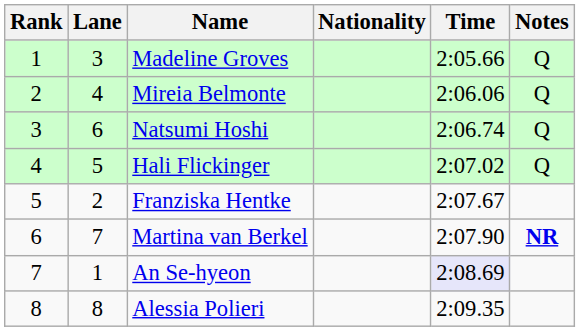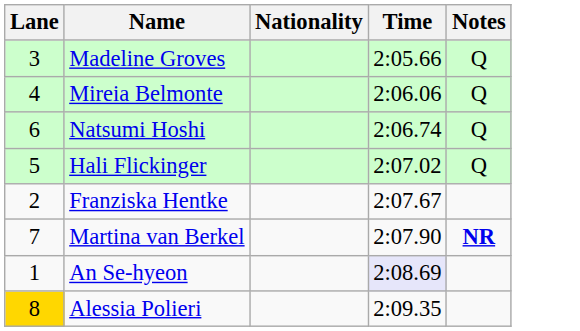- column: Rank | 1 | 2 | 3 | 4 | 5 | 6 | 7 | 8
Alessia Polieri | Lane: no background -> gold background
